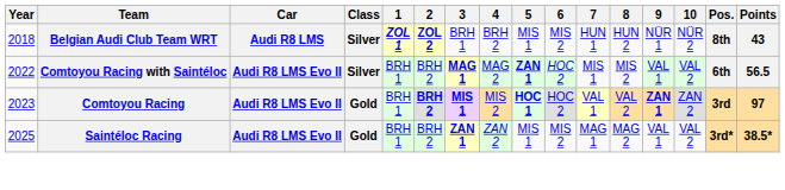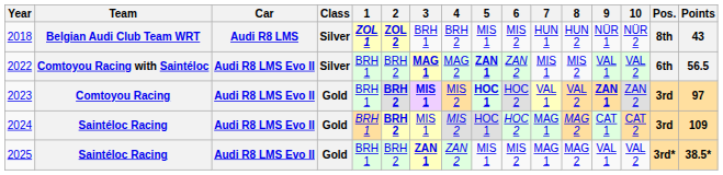2022 | 6: HOC 2 -> ZAN 2
+ row: 2024 | Saintéloc Racing | Audi R8 LMS Evo II | Gold | BRH 1 | BRH 2 | MIS 1 | MIS 2 | HOC 1 | HOC 2 | MAG 1 | MAG 2 | CAT 1 | CAT 2 | 3rd | 109
